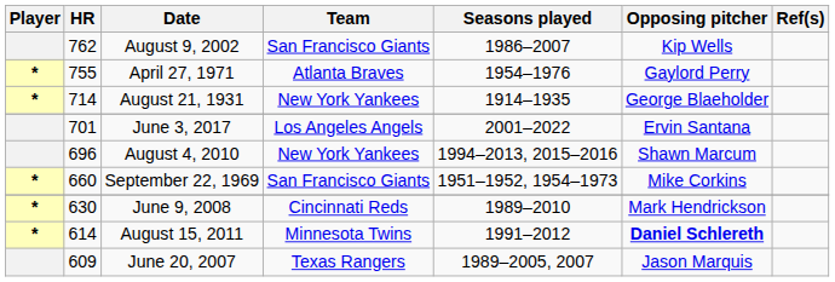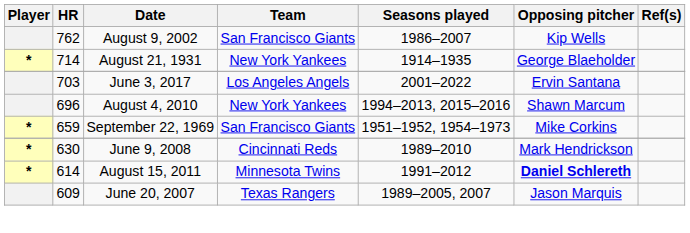- row: * | 755 | April 27, 1971 | Atlanta Braves | 1954–1976 | Gaylord Perry
June 3, 2017 | HR: 701 -> 703
September 22, 1969 | HR: 660 -> 659
